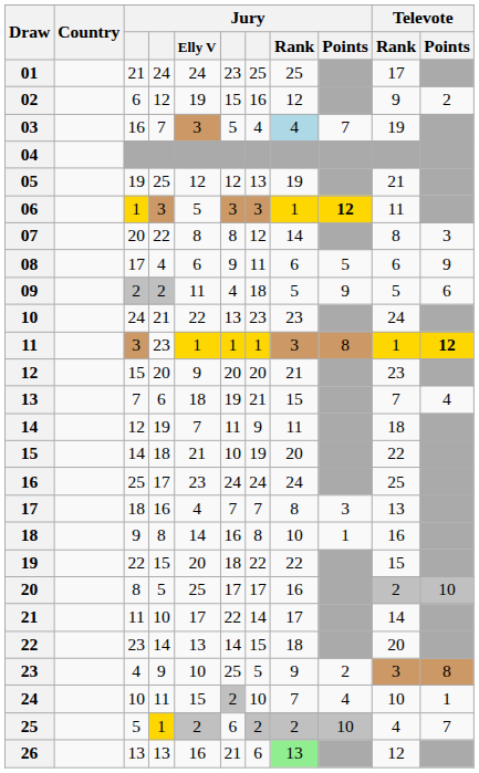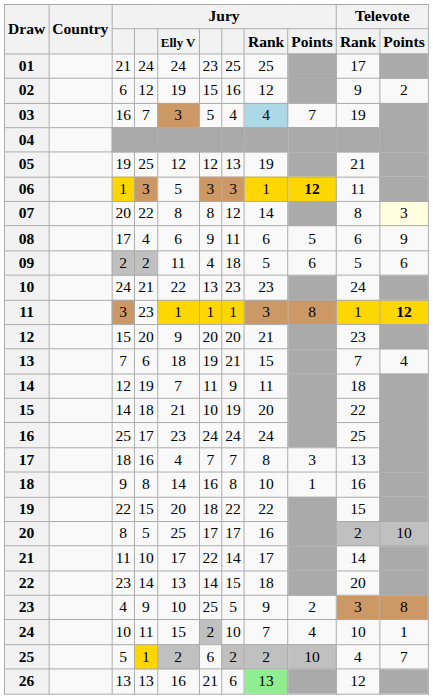07 | Televote / Points: no background -> lightyellow background
09 | Jury / Points: 9 -> 6
